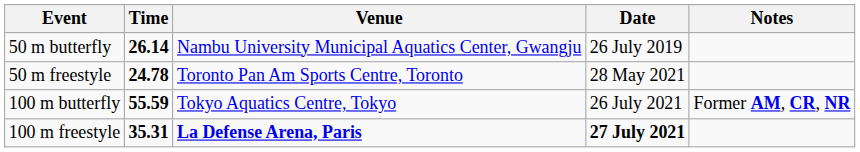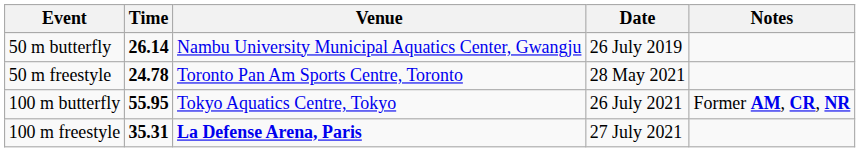100 m butterfly | Time: 55.59 -> 55.95
100 m freestyle | Date: bold -> normal
